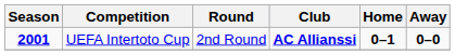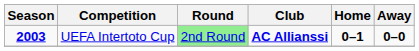UEFA Intertoto Cup | Season: 2001 -> 2003
UEFA Intertoto Cup | Round: no background -> lightgreen background
